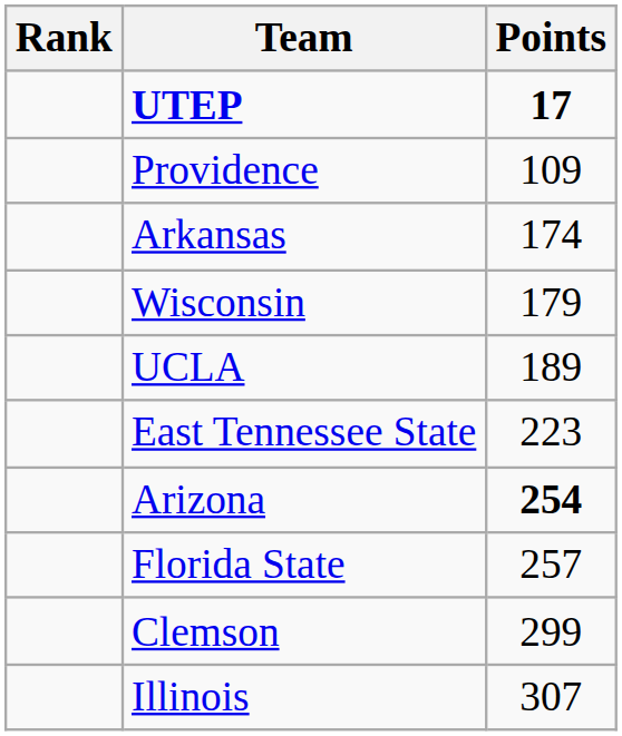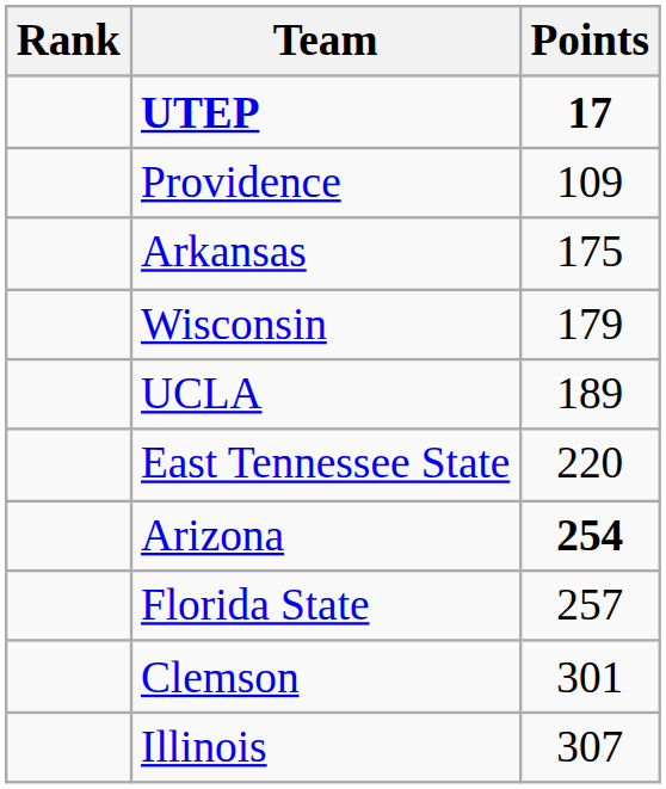Arkansas | Points: 174 -> 175
East Tennessee State | Points: 223 -> 220
Clemson | Points: 299 -> 301
